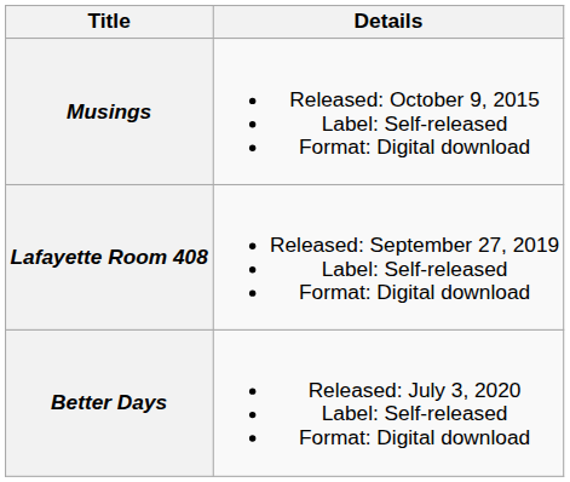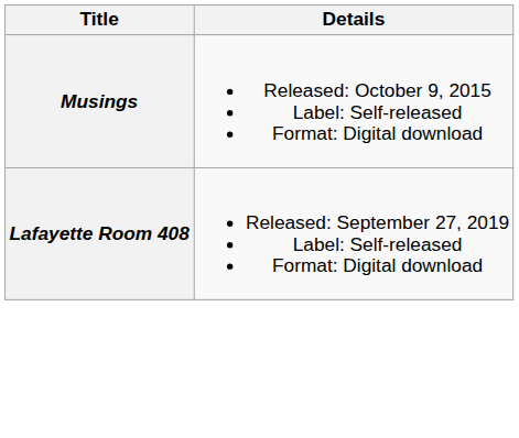- row: Better Days | Released: July 3, 2020 Label: Self-released Format: Digital download
